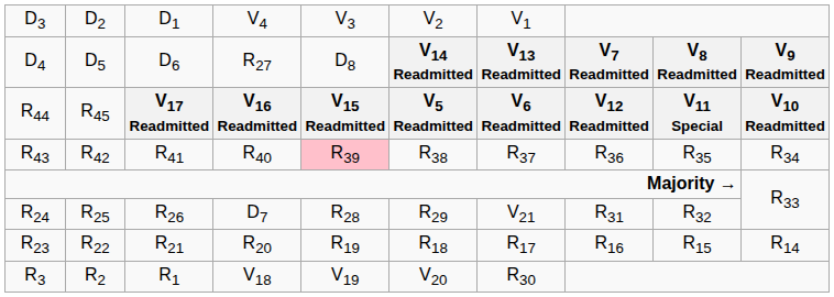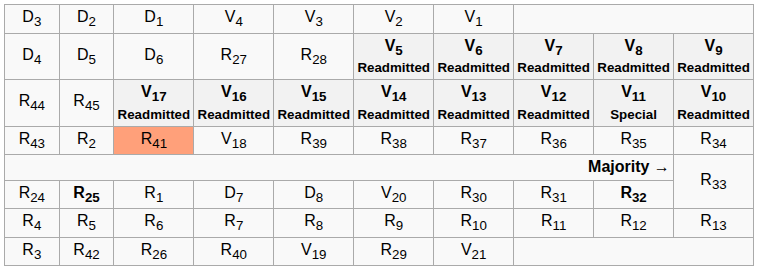D4 | column 5: D8 -> R28
D4 | column 6: V14 Readmitted -> V5 Readmitted
D4 | column 7: V13 Readmitted -> V6 Readmitted
R44 | column 6: V5 Readmitted -> V14 Readmitted
R44 | column 7: V6 Readmitted -> V13 Readmitted
R43 | column 2: R42 -> R2
R43 | column 3: no background -> lightsalmon background
R43 | column 4: R40 -> V18
R43 | column 5: pink background -> no background
R24 | column 2: normal -> bold
R24 | column 3: R26 -> R1
R24 | column 5: R28 -> D8
R24 | column 6: R29 -> V20
R24 | column 7: V21 -> R30
R24 | column 9: normal -> bold
- row: R23 | R22 | R21 | R20 | R19 | R18 | R17 | R16 | R15 | R14
+ row: R4 | R5 | R6 | R7 | R8 | R9 | R10 | R11 | R12 | R13
R3 | column 2: R2 -> R42
R3 | column 3: R1 -> R26
R3 | column 4: V18 -> R40
R3 | column 6: V20 -> R29
R3 | column 7: R30 -> V21
